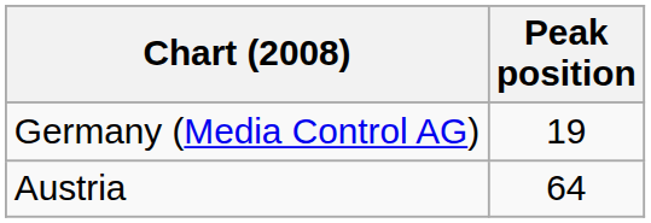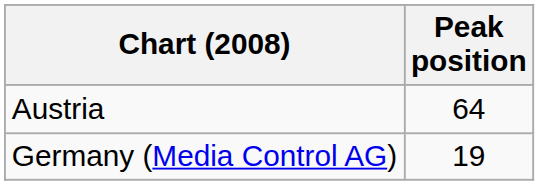rows swapped: Austria <-> Germany (Media Control AG)
